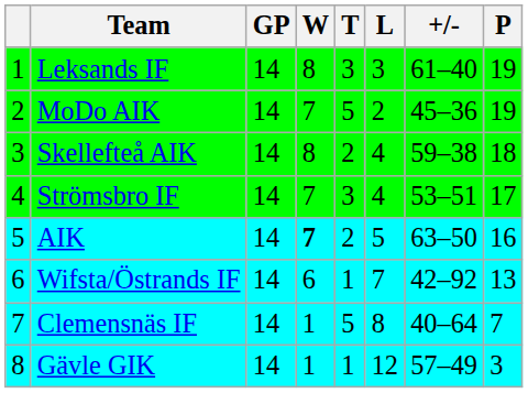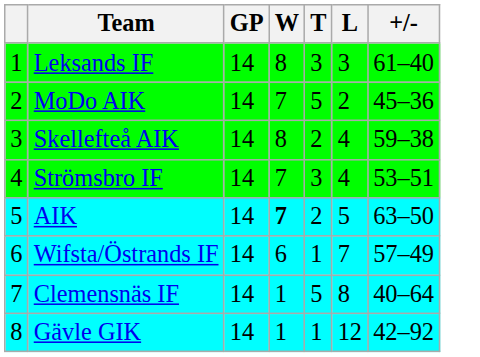- column: P | 19 | 19 | 18 | 17 | 16 | 13 | 7 | 3
Wifsta/Östrands IF | +/-: 42–92 -> 57–49
Gävle GIK | +/-: 57–49 -> 42–92
